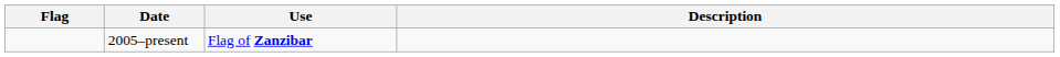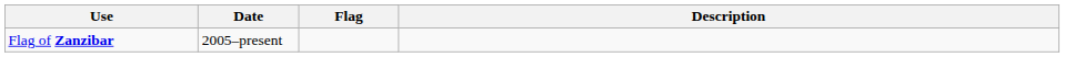columns swapped: Flag <-> Use
